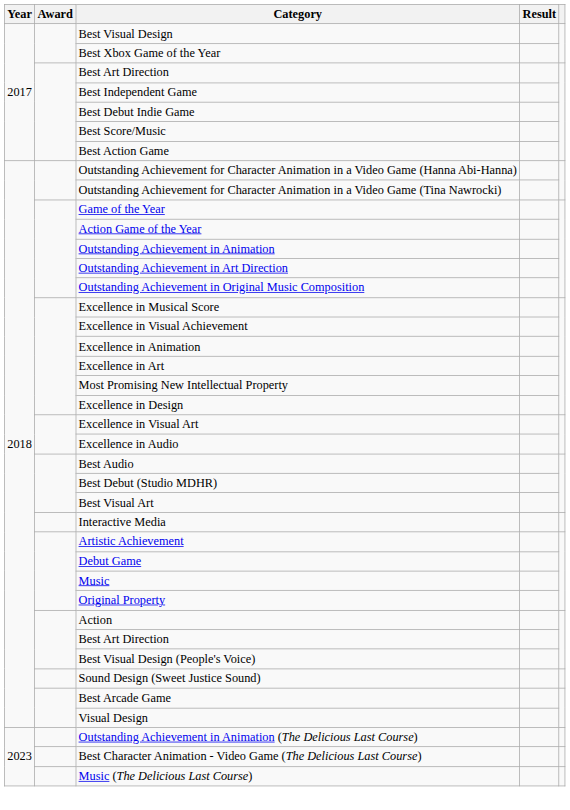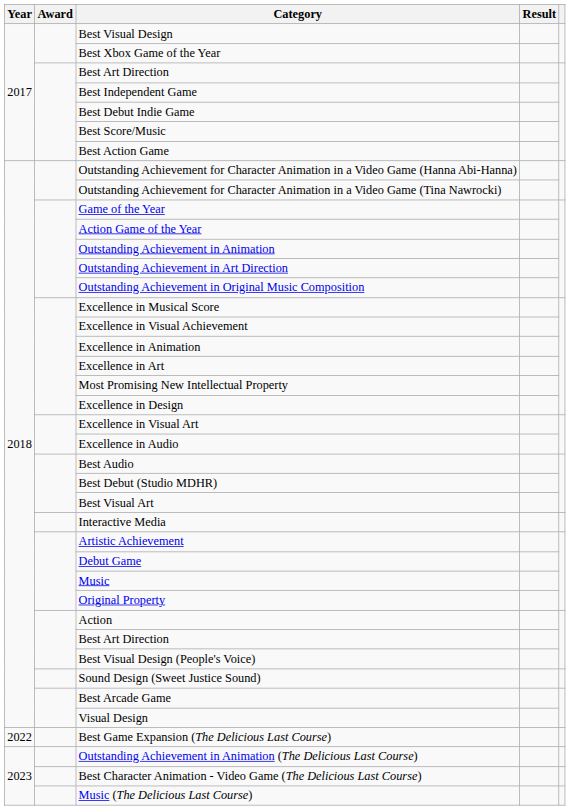+ row: 2022 | Best Game Expansion (The Delicious Last Course)
